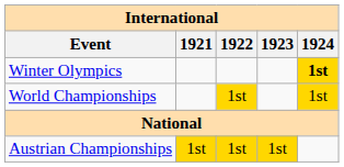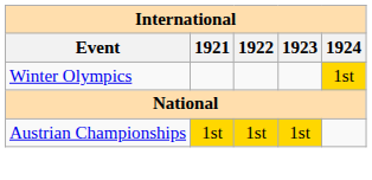Winter Olympics | 1924: bold -> normal
- row: World Championships | 1st | 1st
